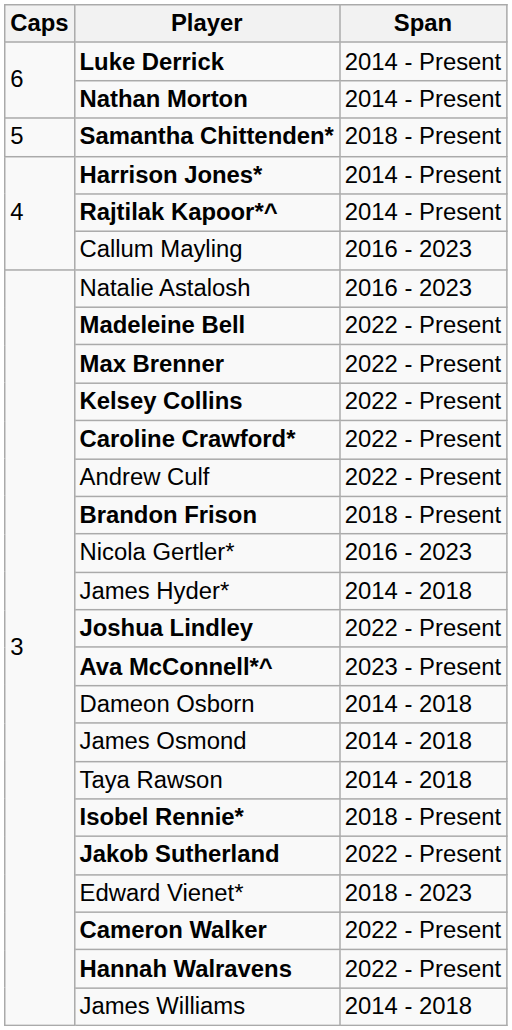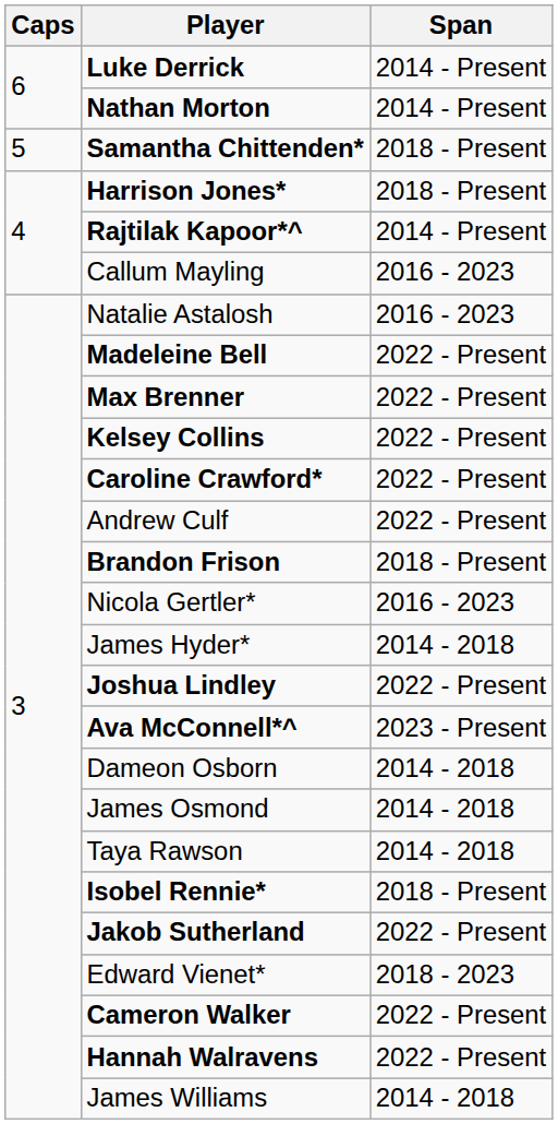Harrison Jones* | Span: 2014 - Present -> 2018 - Present
